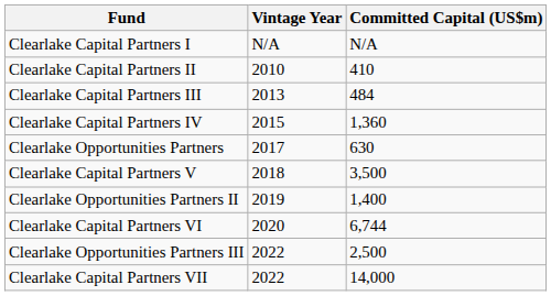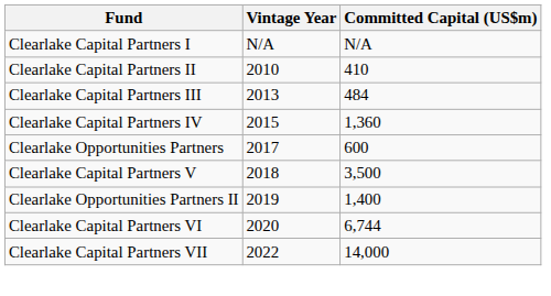Clearlake Opportunities Partners | Committed Capital (US$m): 630 -> 600
- row: Clearlake Opportunities Partners III | 2022 | 2,500
